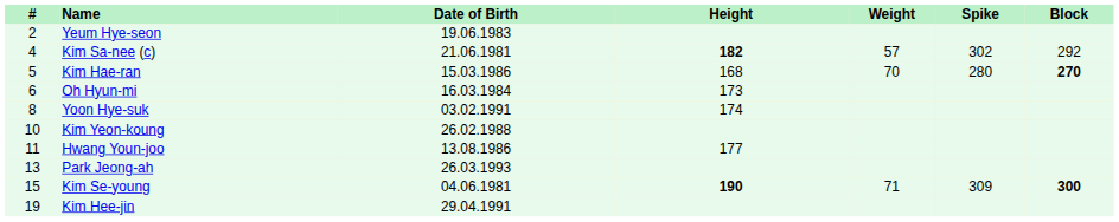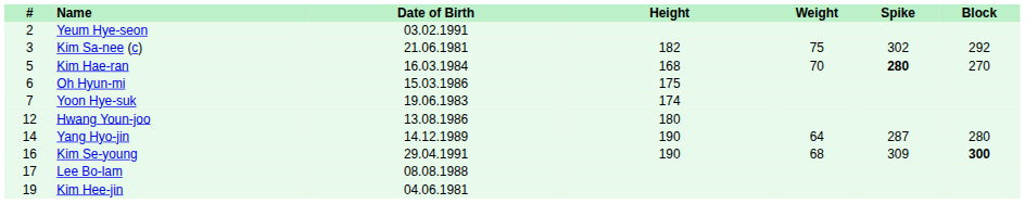Yeum Hye-seon | Date of Birth: 19.06.1983 -> 03.02.1991
Kim Sa-nee (c) | #: 4 -> 3
Kim Sa-nee (c) | Height: bold -> normal
Kim Sa-nee (c) | Weight: 57 -> 75
Kim Hae-ran | Date of Birth: 15.03.1986 -> 16.03.1984
Kim Hae-ran | Spike: normal -> bold
Kim Hae-ran | Block: bold -> normal
Oh Hyun-mi | Date of Birth: 16.03.1984 -> 15.03.1986
Oh Hyun-mi | Height: 173 -> 175
Yoon Hye-suk | #: 8 -> 7
Yoon Hye-suk | Date of Birth: 03.02.1991 -> 19.06.1983
- row: 10 | Kim Yeon-koung | 26.02.1988
Hwang Youn-joo | #: 11 -> 12
Hwang Youn-joo | Height: 177 -> 180
- row: 13 | Park Jeong-ah | 26.03.1993
+ row: 14 | Yang Hyo-jin | 14.12.1989 | 190 | 64 | 287 | 280
Kim Se-young | #: 15 -> 16
Kim Se-young | Date of Birth: 04.06.1981 -> 29.04.1991
Kim Se-young | Height: bold -> normal
Kim Se-young | Weight: 71 -> 68
+ row: 17 | Lee Bo-lam | 08.08.1988
Kim Hee-jin | Date of Birth: 29.04.1991 -> 04.06.1981
